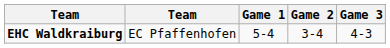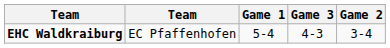columns swapped: Game 2 <-> Game 3
